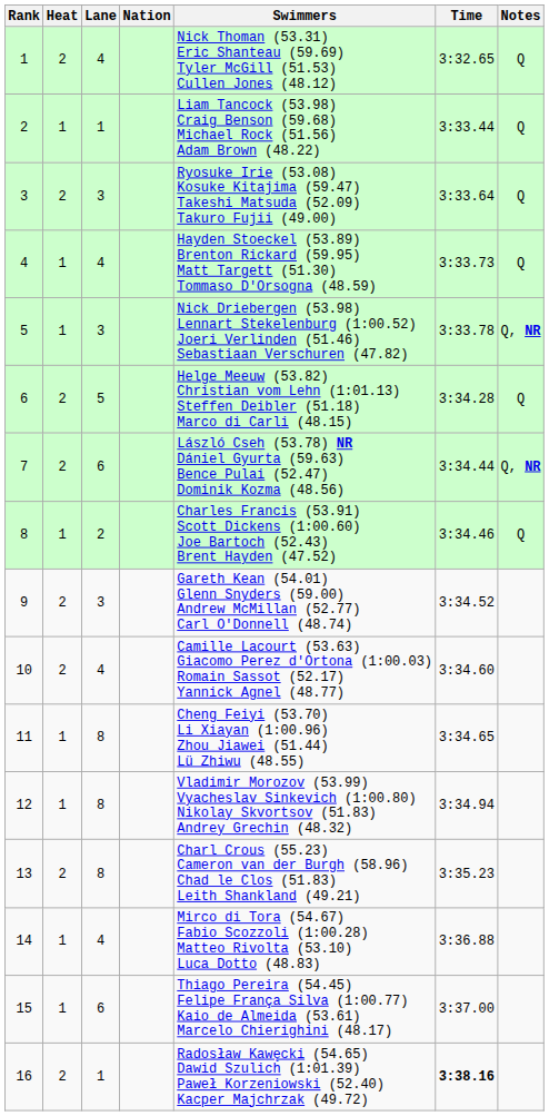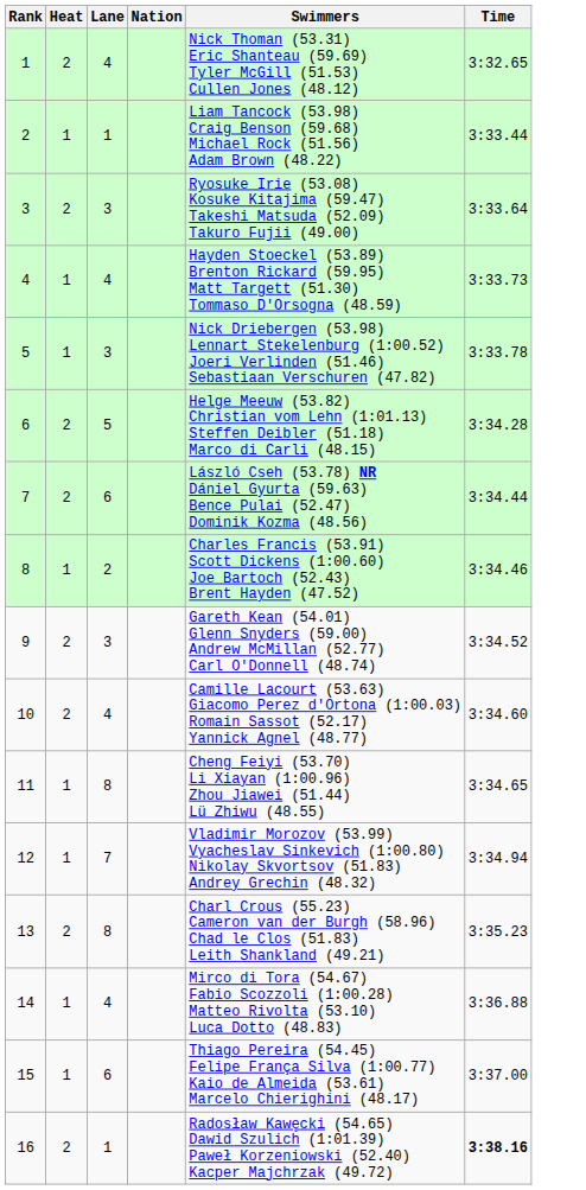- column: Notes | Q | Q | Q | Q | Q, NR | Q | Q, NR | Q
12 | Lane: 8 -> 7
